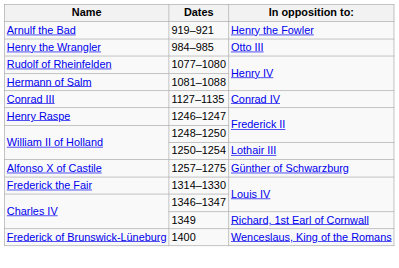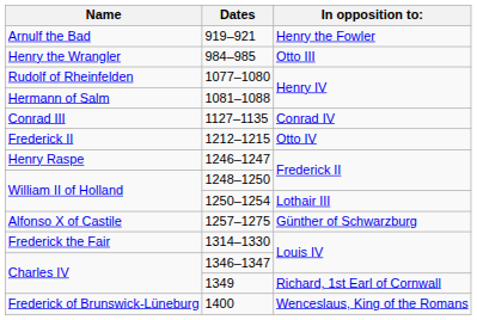+ row: Frederick II | 1212–1215 | Otto IV
